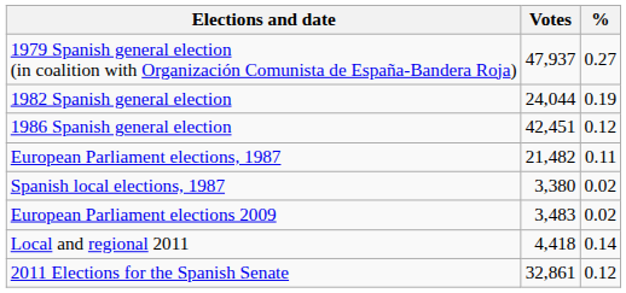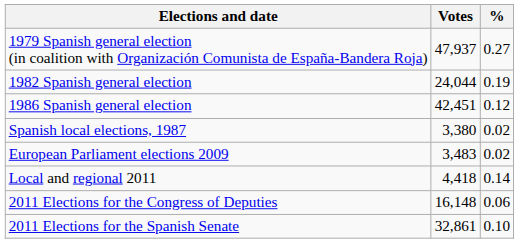- row: European Parliament elections, 1987 | 21,482 | 0.11
+ row: 2011 Elections for the Congress of Deputies | 16,148 | 0.06
2011 Elections for the Spanish Senate | %: 0.12 -> 0.10
